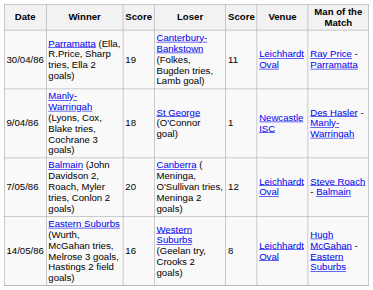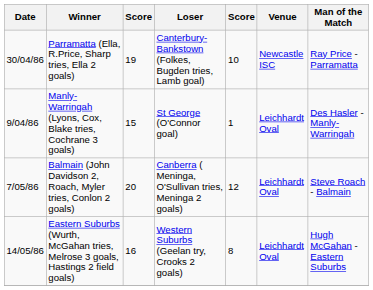Parramatta (Ella, R.Price, Sharp tries, Ella 2 goals) | column 5: 11 -> 10
Parramatta (Ella, R.Price, Sharp tries, Ella 2 goals) | Venue: Leichhardt Oval -> Newcastle ISC
Manly-Warringah (Lyons, Cox, Blake tries, Cochrane 3 goals) | column 3: 18 -> 15
Manly-Warringah (Lyons, Cox, Blake tries, Cochrane 3 goals) | Venue: Newcastle ISC -> Leichhardt Oval
